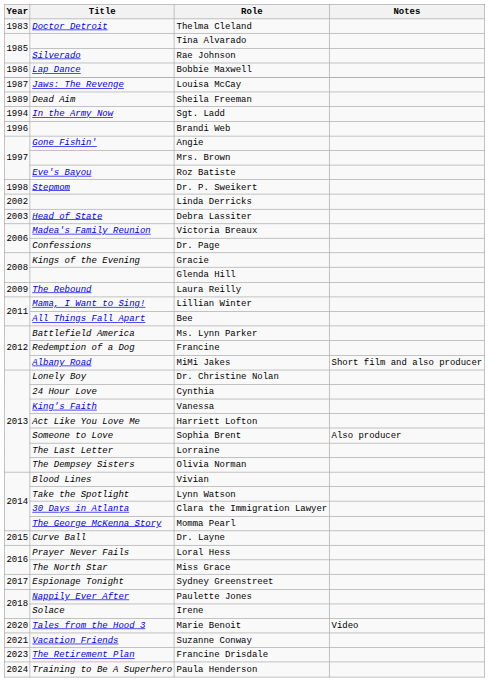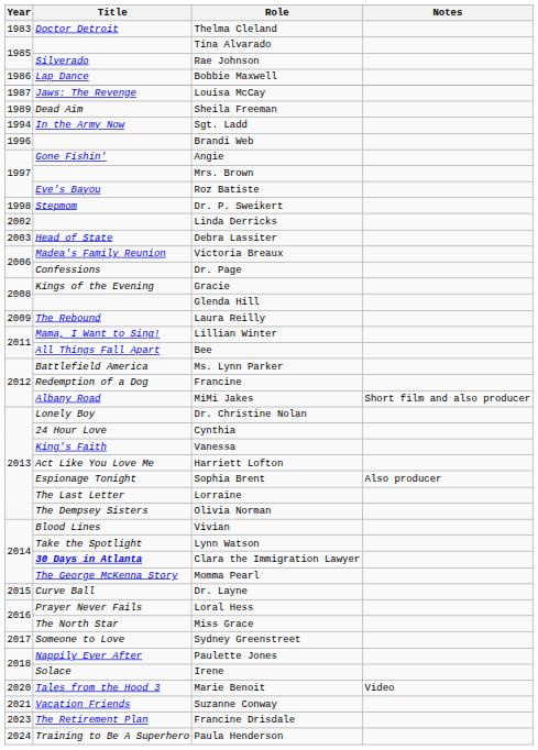Sophia Brent | Title: Someone to Love -> Espionage Tonight
Clara the Immigration Lawyer | Title: normal -> bold
Sydney Greenstreet | Title: Espionage Tonight -> Someone to Love
